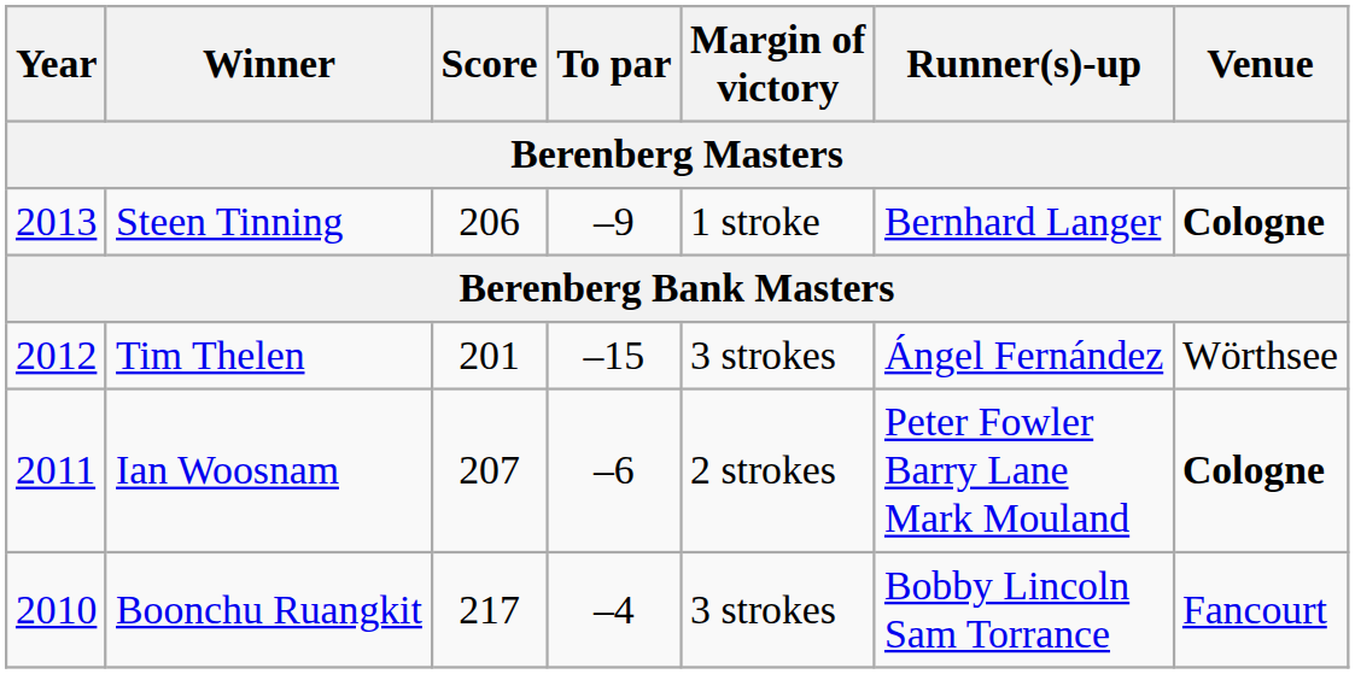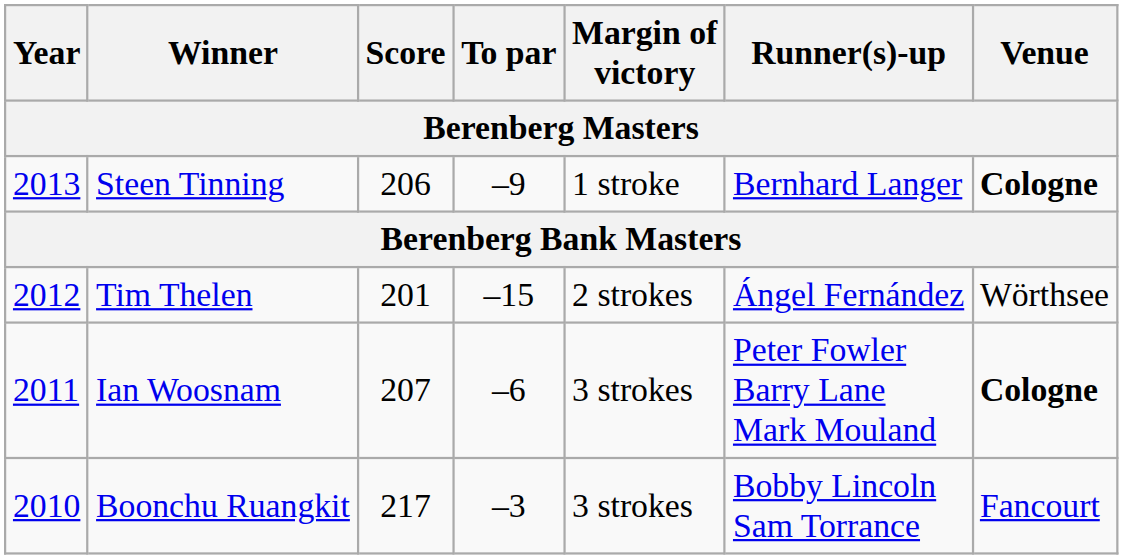Tim Thelen | Margin of victory: 3 strokes -> 2 strokes
Ian Woosnam | Margin of victory: 2 strokes -> 3 strokes
Boonchu Ruangkit | To par: –4 -> –3
